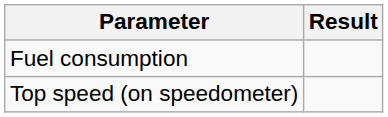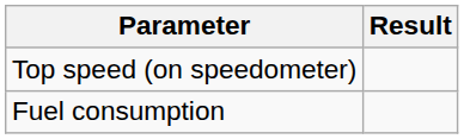rows swapped: Top speed (on speedometer) <-> Fuel consumption
